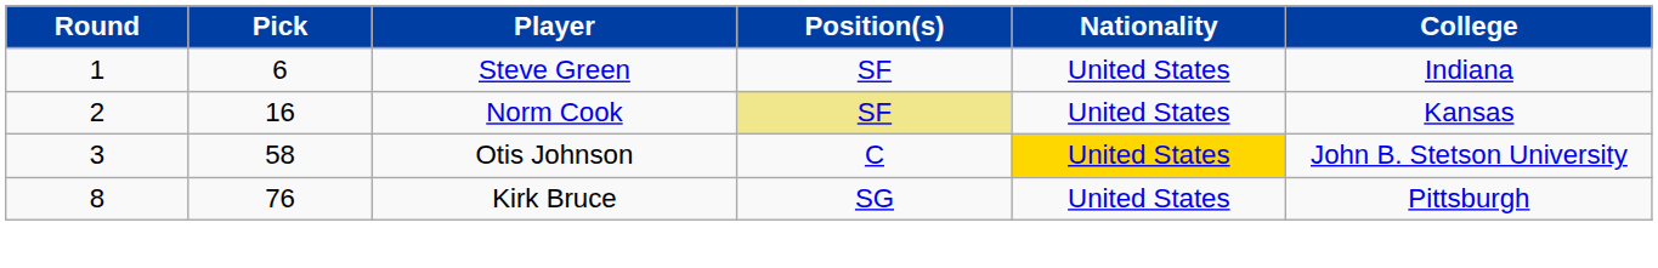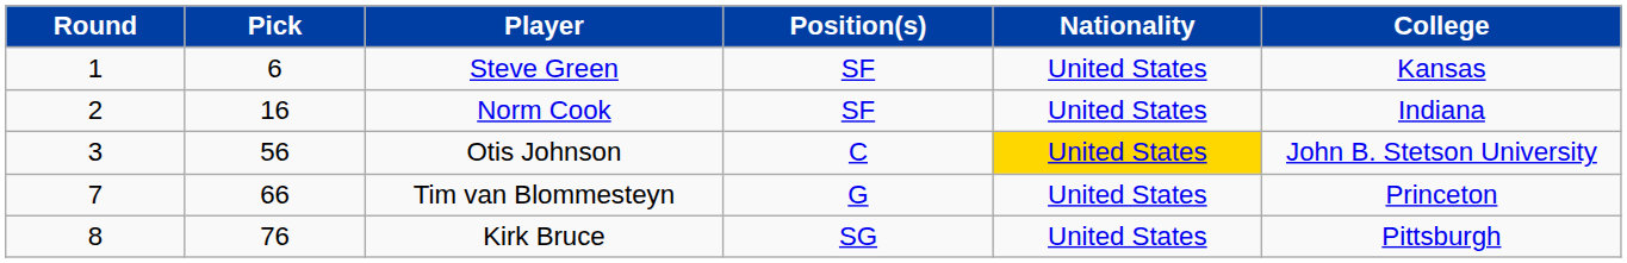Steve Green | College: Indiana -> Kansas
Norm Cook | Position(s): khaki background -> no background
Norm Cook | College: Kansas -> Indiana
Otis Johnson | Pick: 58 -> 56
+ row: 7 | 66 | Tim van Blommesteyn | G | United States | Princeton
